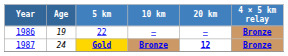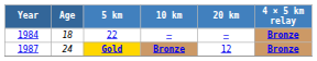22 | Year: 1986 -> 1984
22 | Age: 19 -> 18
Gold | 20 km: bold -> normal
